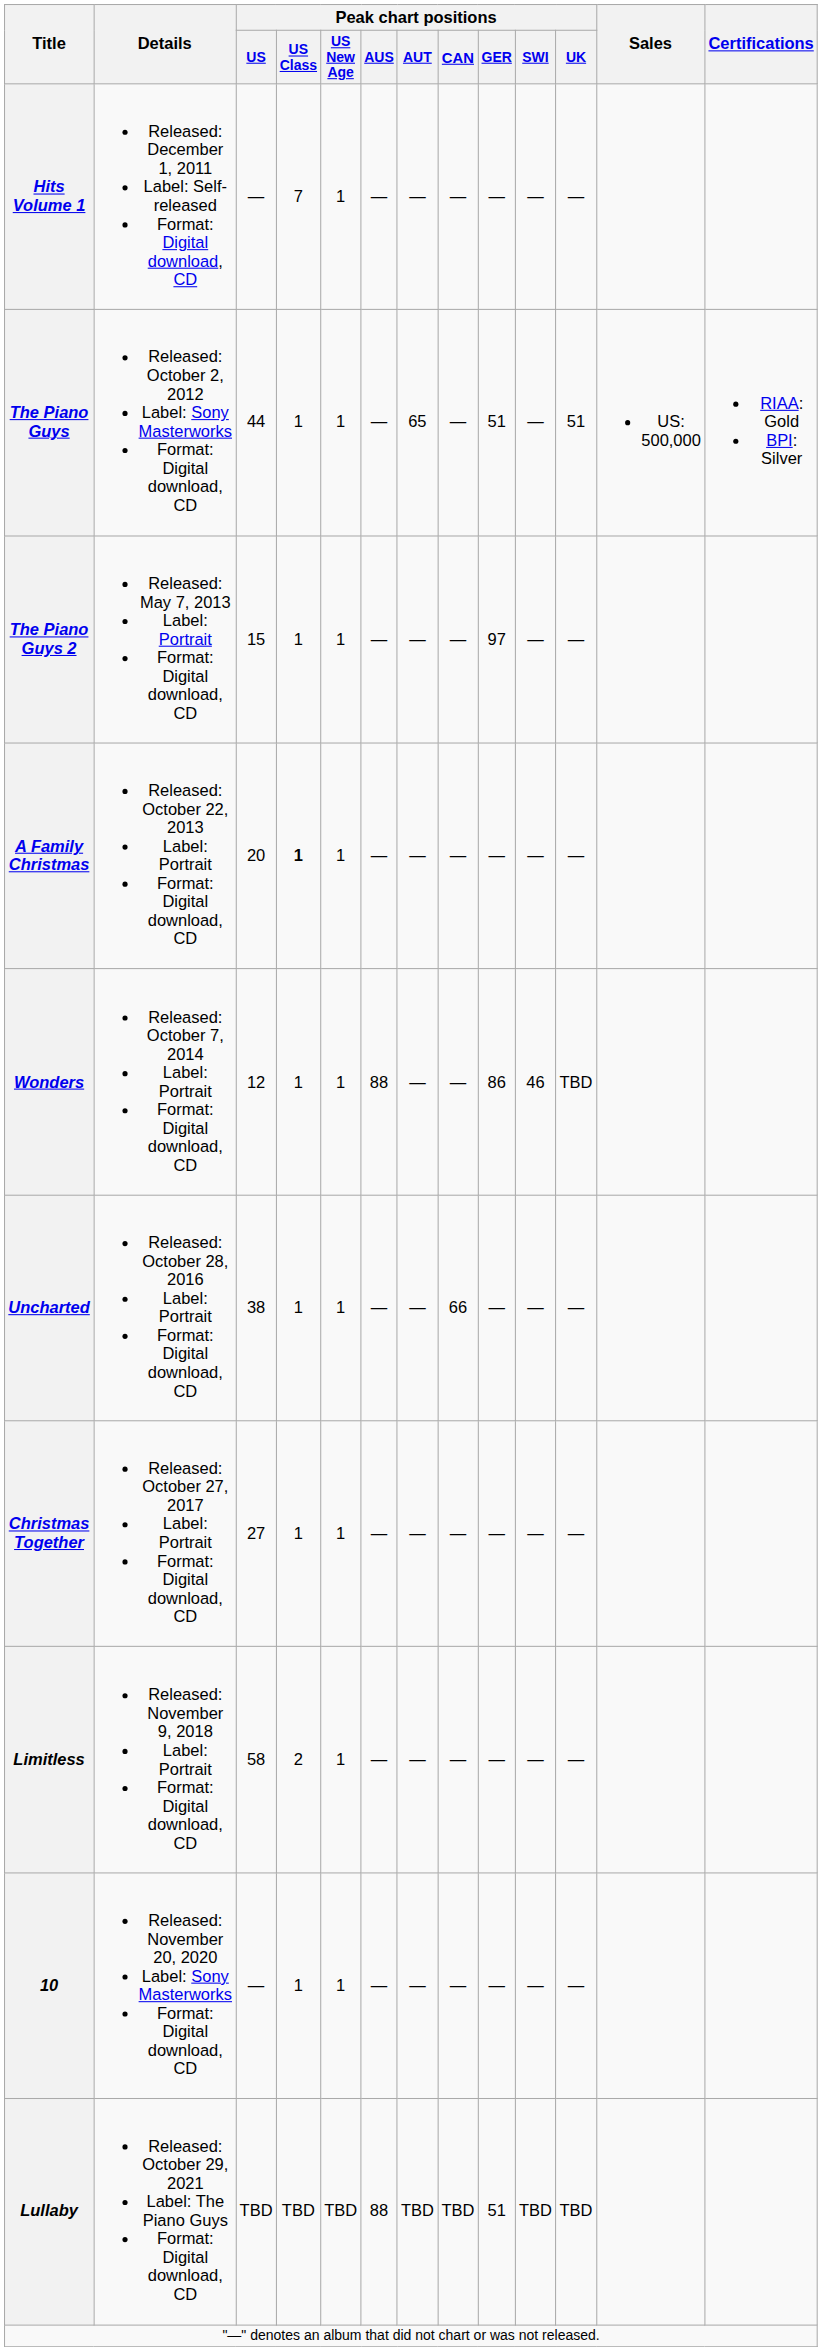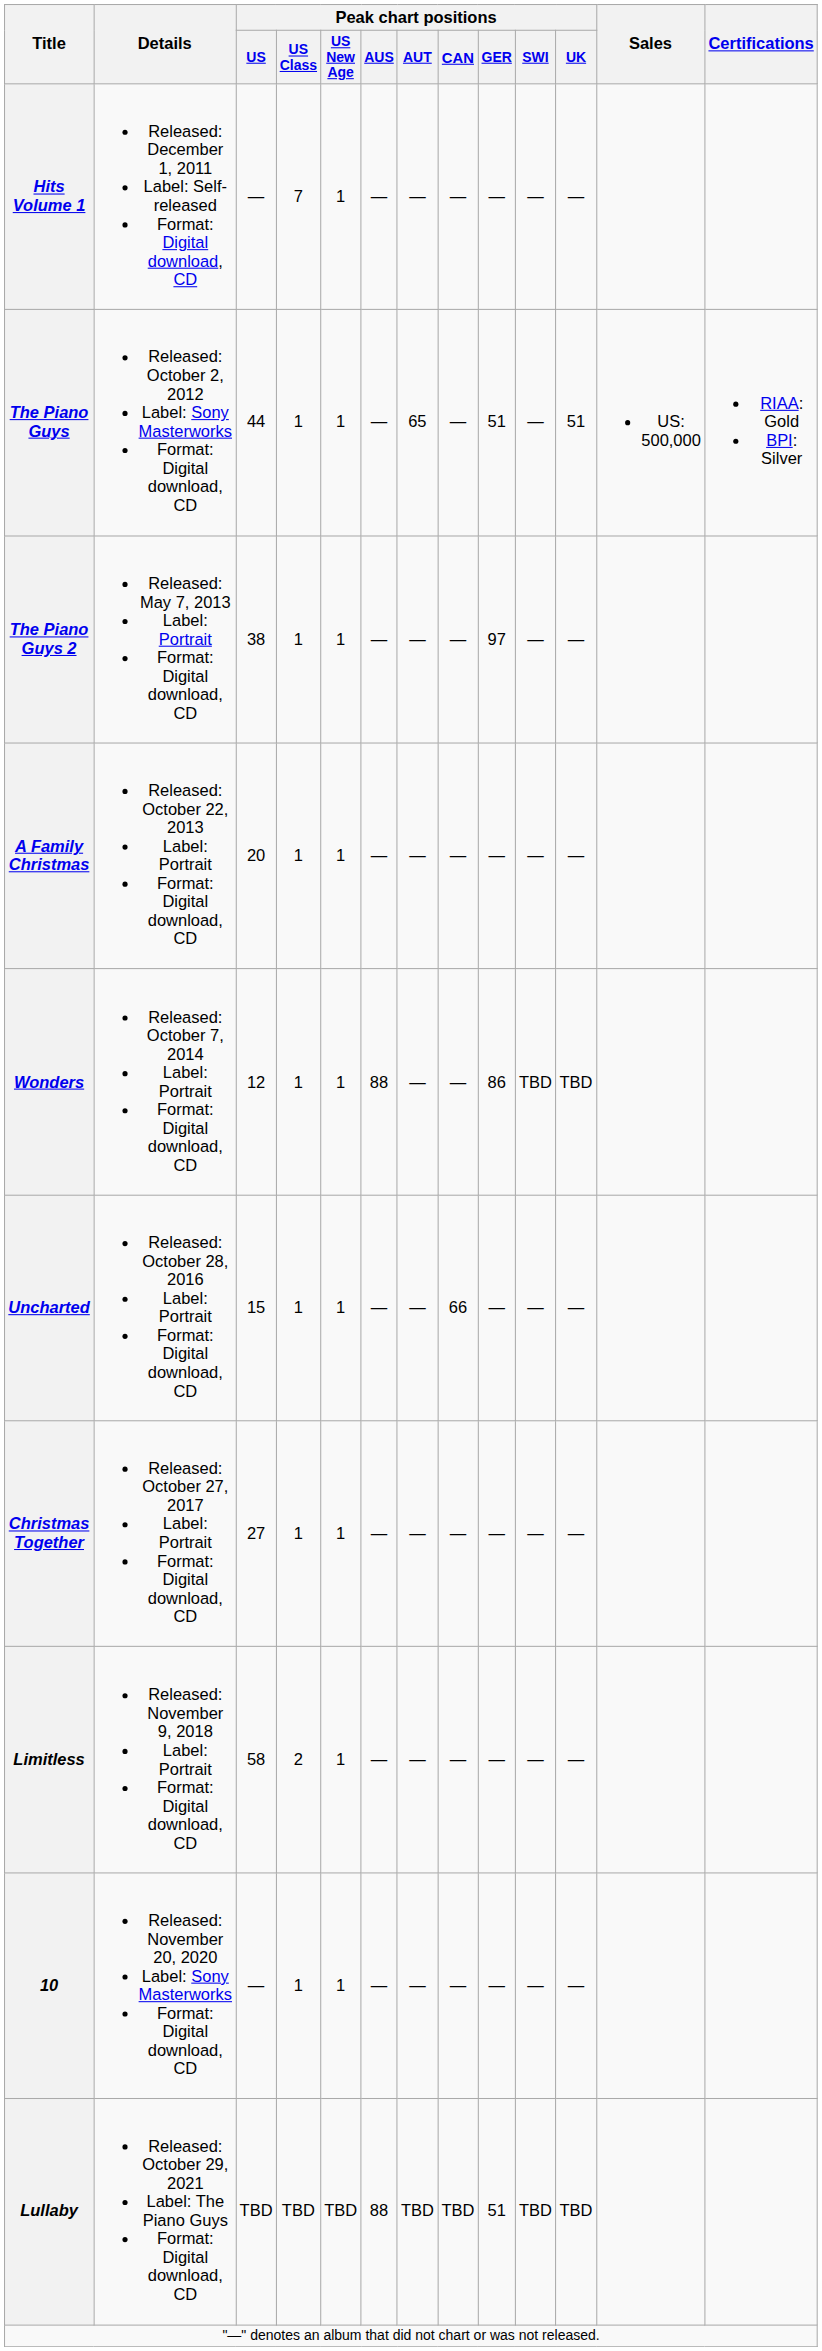The Piano Guys 2 | Peak chart positions / US: 15 -> 38
A Family Christmas | Peak chart positions / US Class: bold -> normal
Wonders | Peak chart positions / SWI: 46 -> TBD
Uncharted | Peak chart positions / US: 38 -> 15
